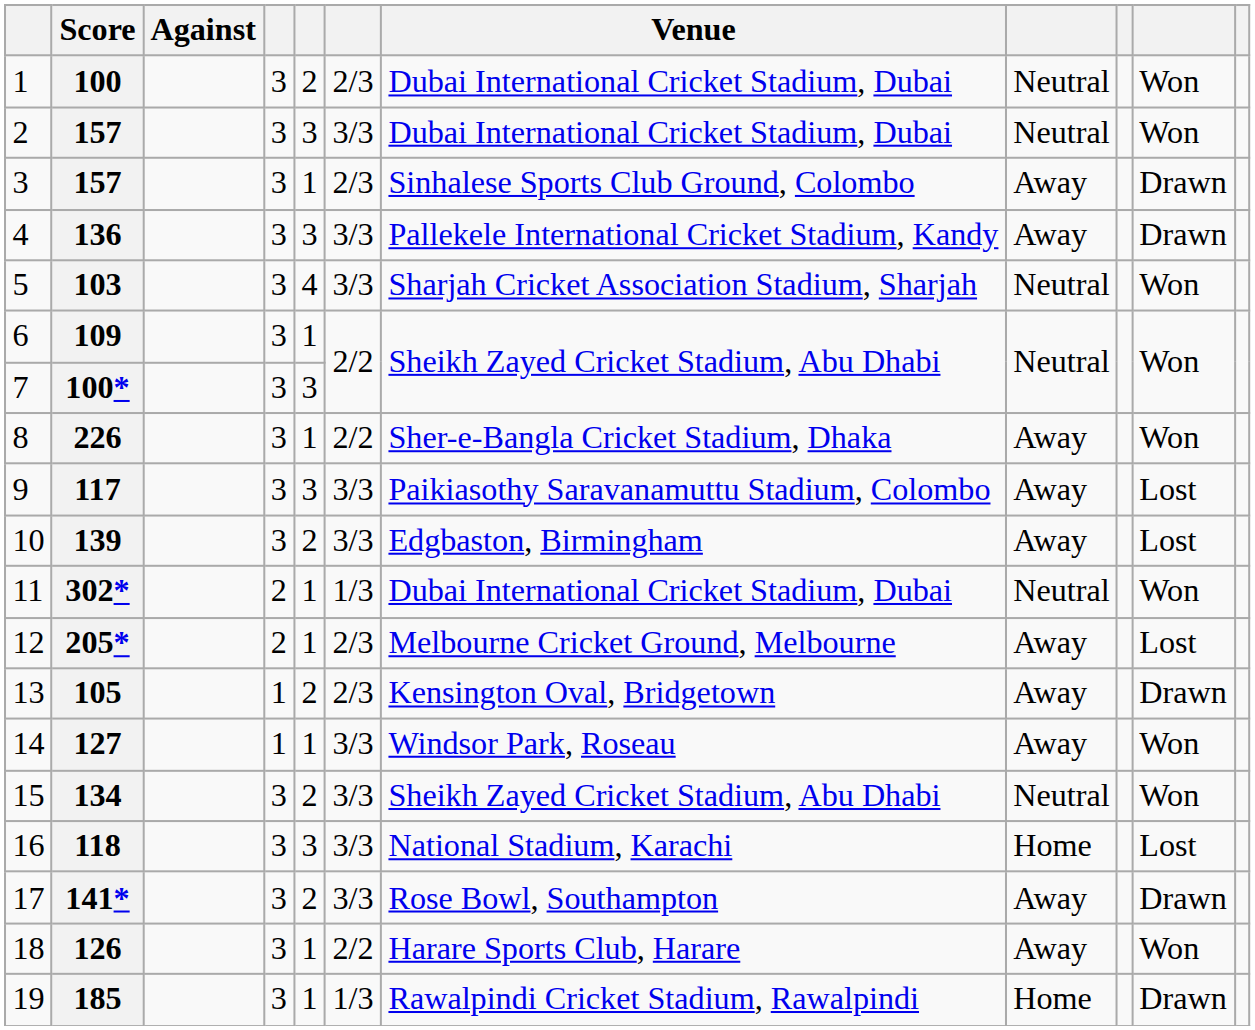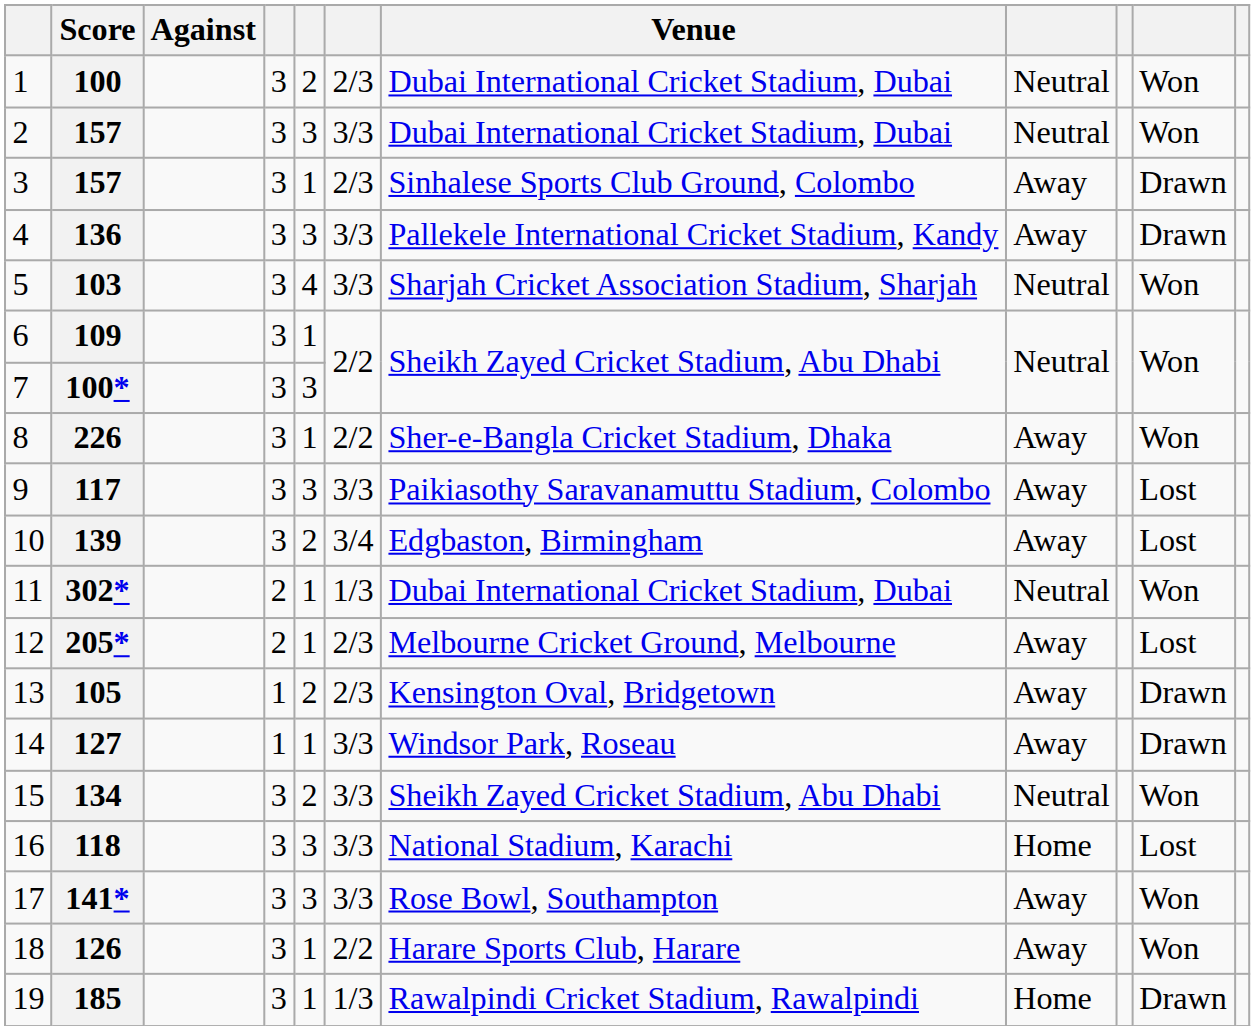139 | column 6: 3/3 -> 3/4
127 | column 10: Won -> Drawn
141* | column 5: 2 -> 3
141* | column 10: Drawn -> Won
